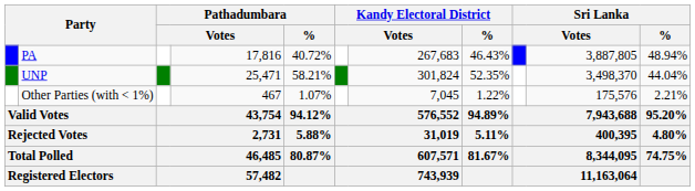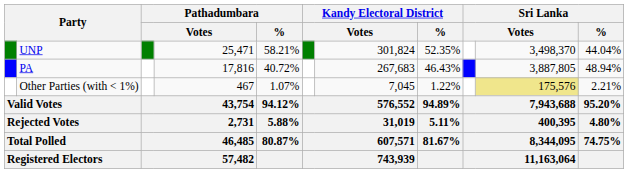rows swapped: UNP <-> PA
Other Parties (with < 1%) | column 10: no background -> khaki background
